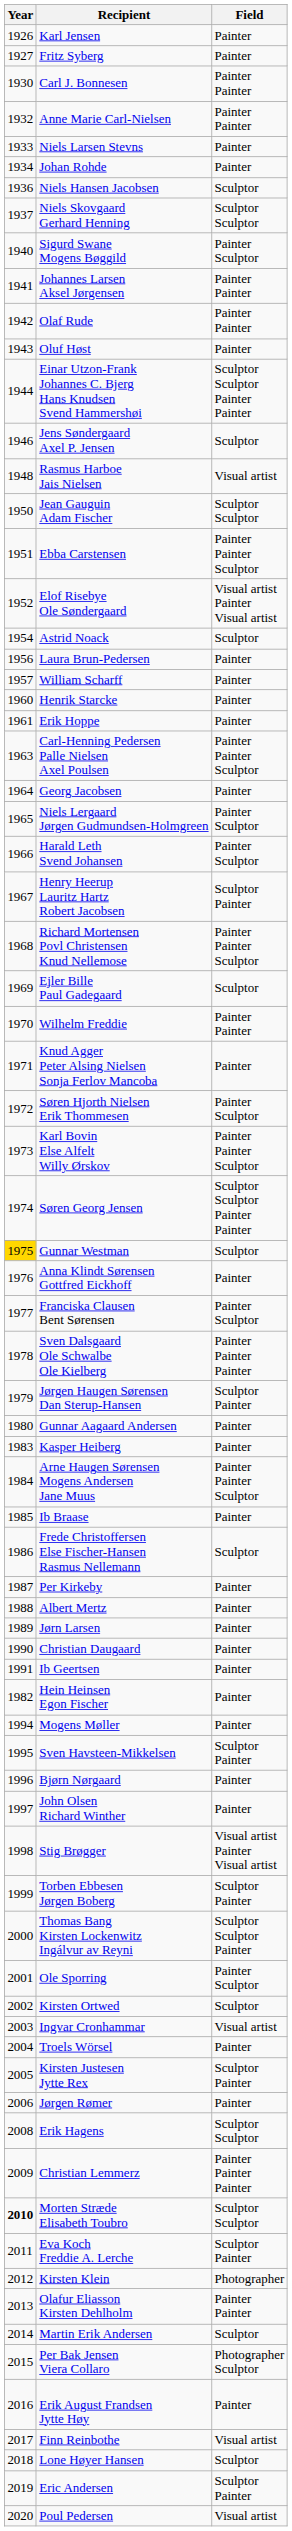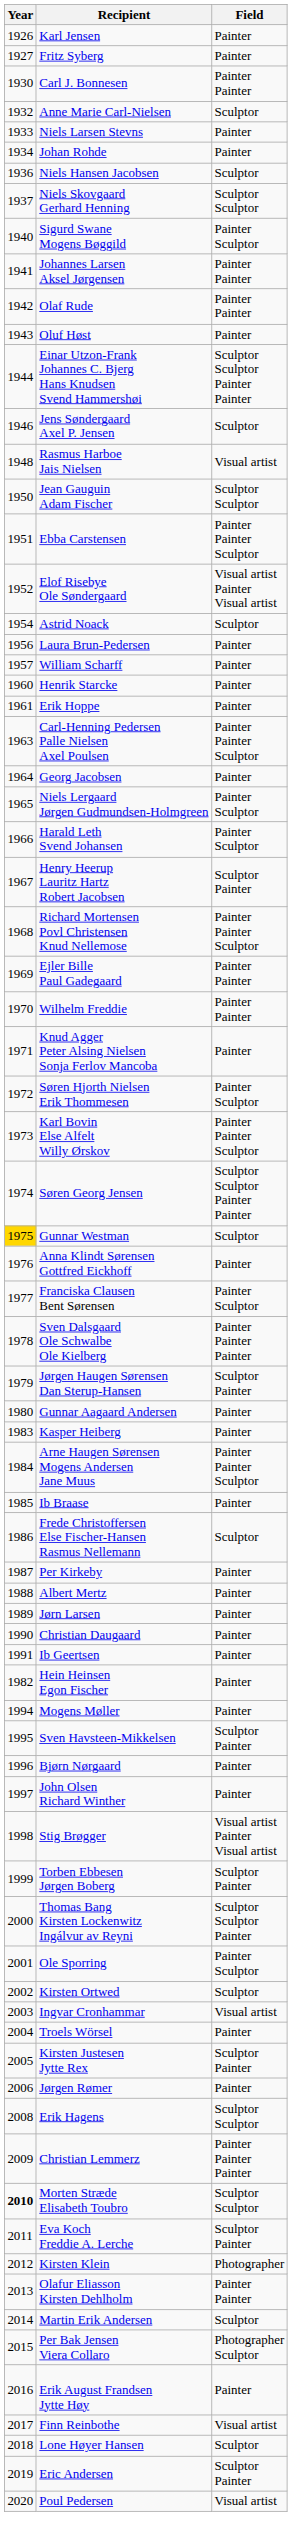Anne Marie Carl-Nielsen | Field: Painter Painter -> Sculptor
Ejler Bille Paul Gadegaard | Field: Sculptor -> Painter Painter
